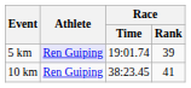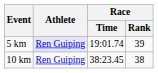10 km | Race / Rank: 41 -> 38
